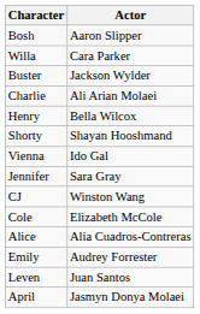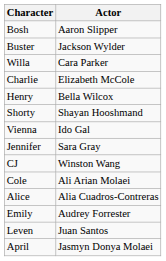rows swapped: Willa <-> Buster
Charlie | Actor: Ali Arian Molaei -> Elizabeth McCole
Cole | Actor: Elizabeth McCole -> Ali Arian Molaei
